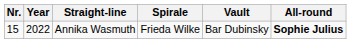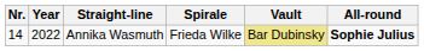Annika Wasmuth | Nr.: 15 -> 14
Annika Wasmuth | Vault: no background -> khaki background
